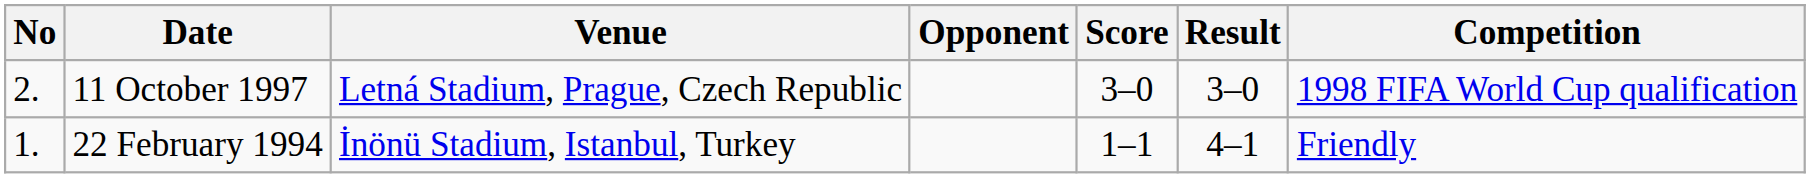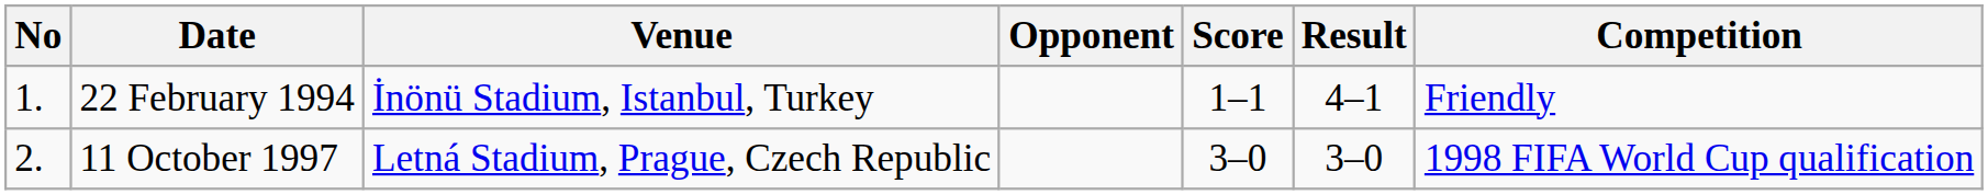rows swapped: 22 February 1994 <-> 11 October 1997
